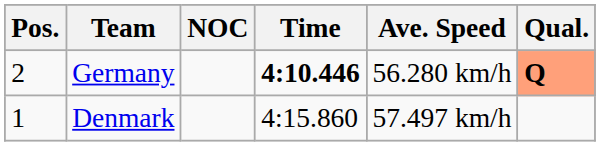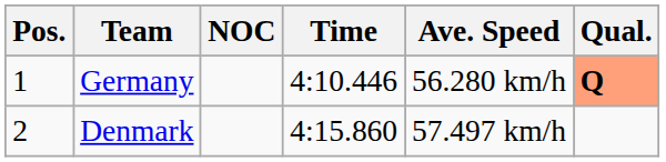Germany | Pos.: 2 -> 1
Germany | Time: bold -> normal
Denmark | Pos.: 1 -> 2
